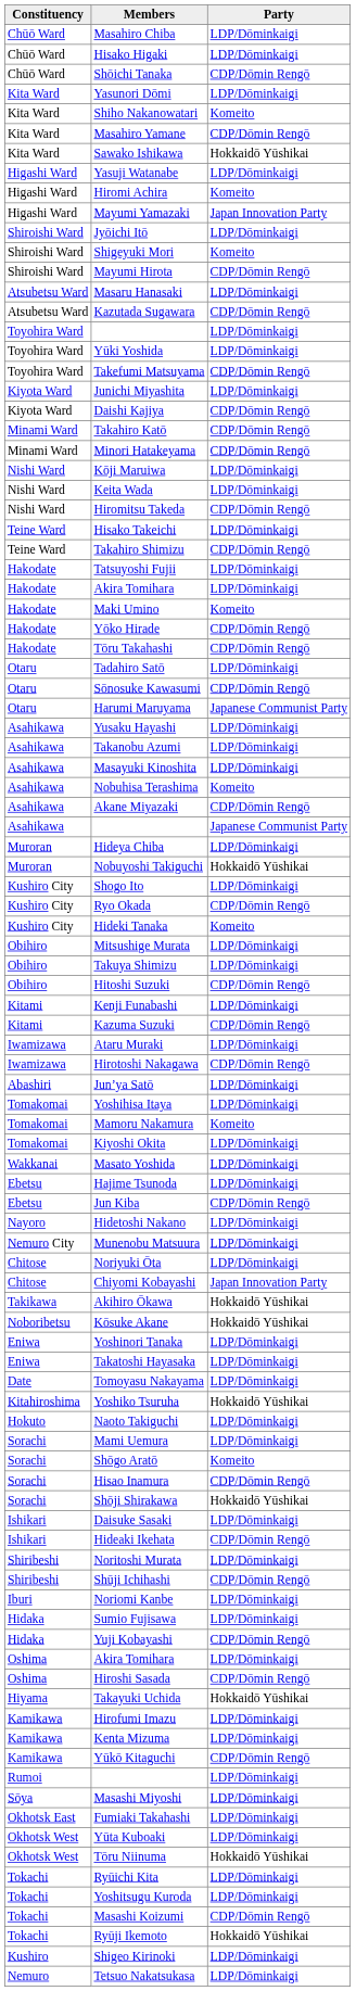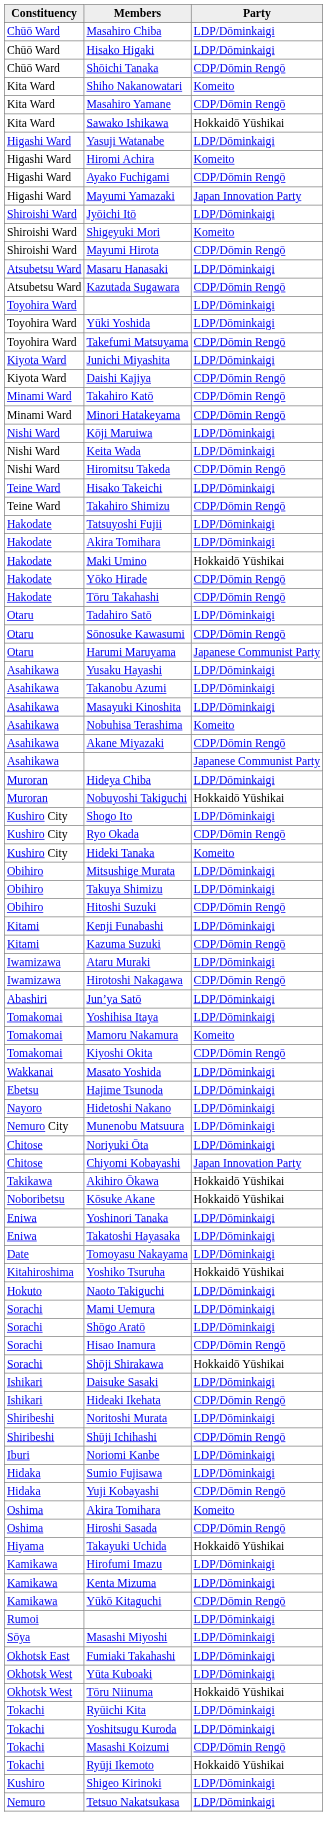- row: Kita Ward | Yasunori Dōmi | LDP/Dōminkaigi
+ row: Higashi Ward | Ayako Fuchigami | CDP/Dōmin Rengō
Maki Umino | Party: Komeito -> Hokkaidō Yūshikai
Kiyoshi Okita | Party: LDP/Dōminkaigi -> CDP/Dōmin Rengō
- row: Ebetsu | Jun Kiba | CDP/Dōmin Rengō
Shōgo Aratō | Party: Komeito -> LDP/Dōminkaigi
Oshima / Akira Tomihara | Party: LDP/Dōminkaigi -> Komeito
